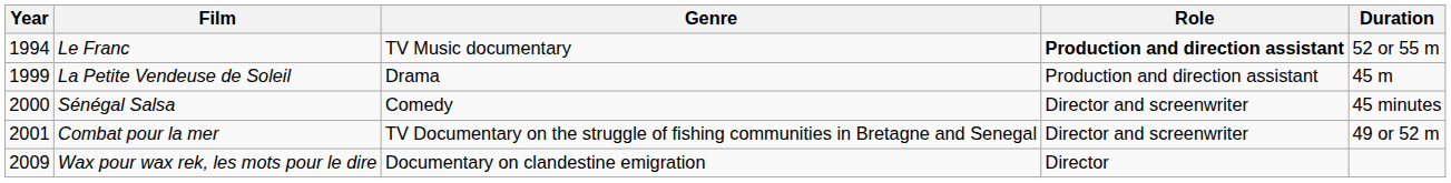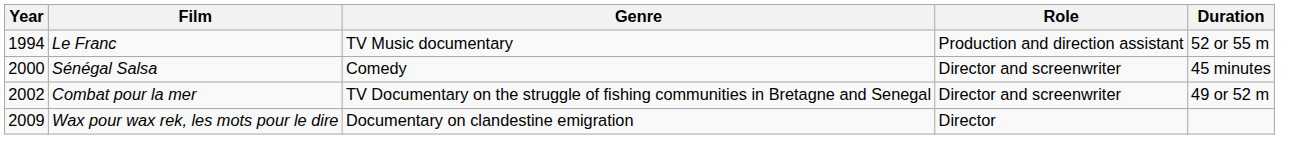Le Franc | Role: bold -> normal
- row: 1999 | La Petite Vendeuse de Soleil | Drama | Production and direction assistant | 45 m
Combat pour la mer | Year: 2001 -> 2002
